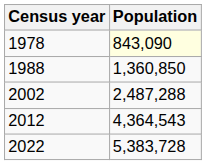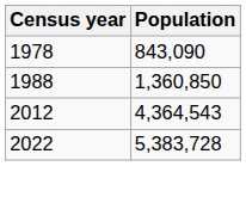1978 | Population: lightyellow background -> no background
- row: 2002 | 2,487,288
